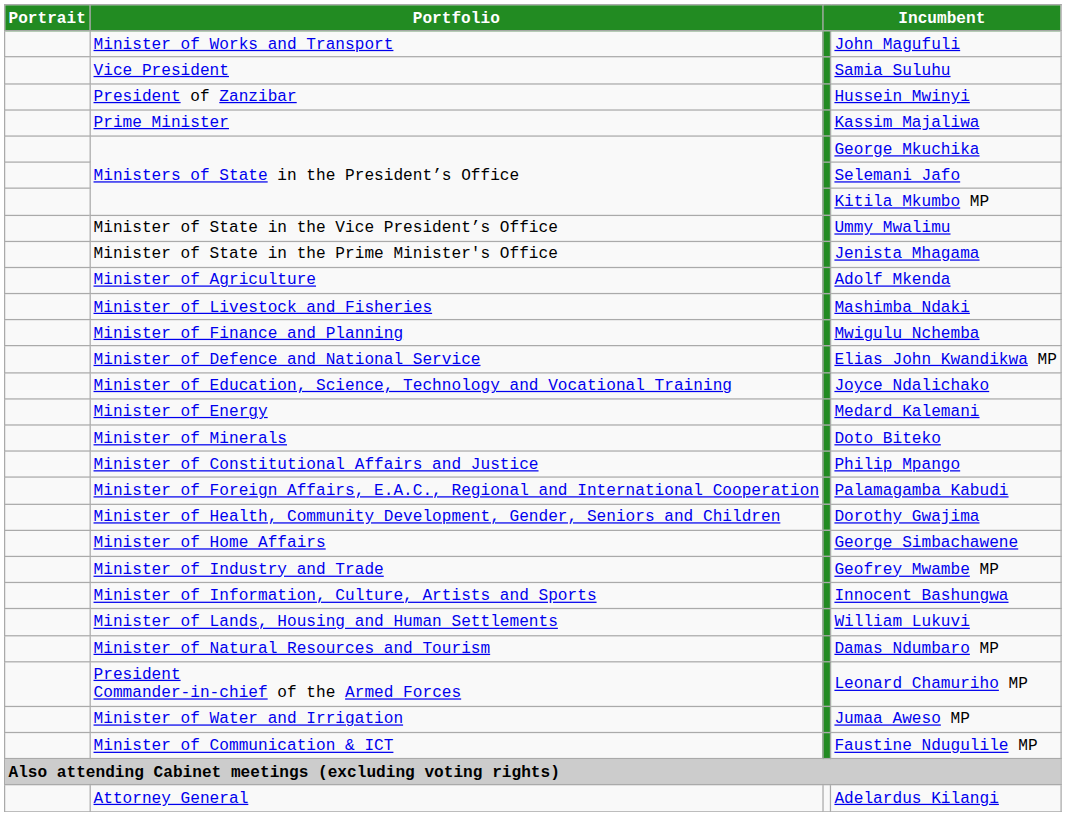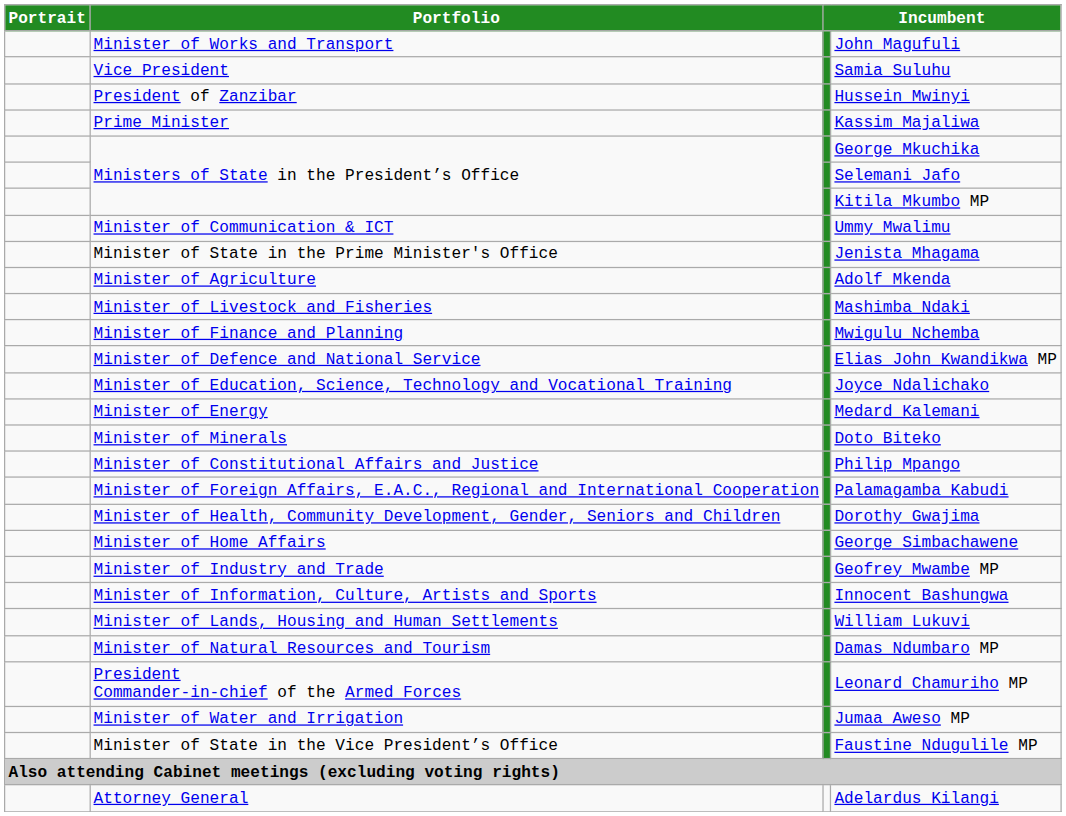Ummy Mwalimu | Portfolio: Minister of State in the Vice President’s Office -> Minister of Communication & ICT
Faustine Ndugulile MP | Portfolio: Minister of Communication & ICT -> Minister of State in the Vice President’s Office
